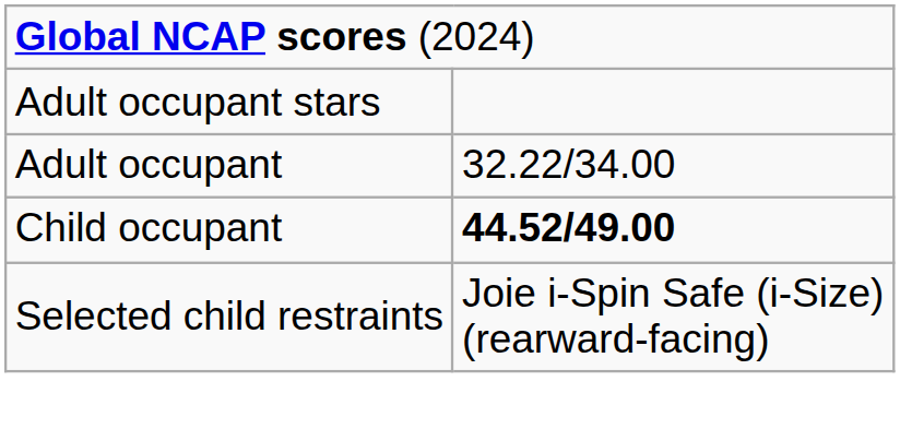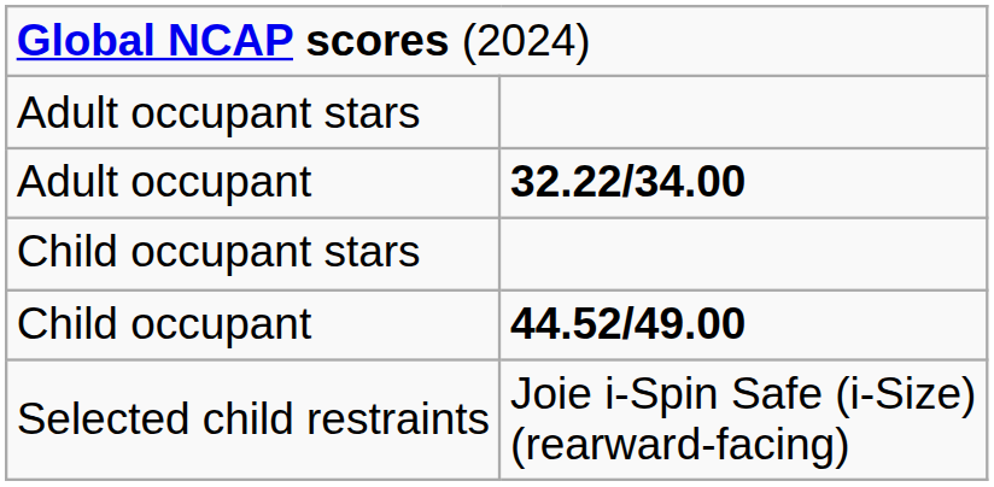Adult occupant | column 2: normal -> bold
+ row: Child occupant stars
